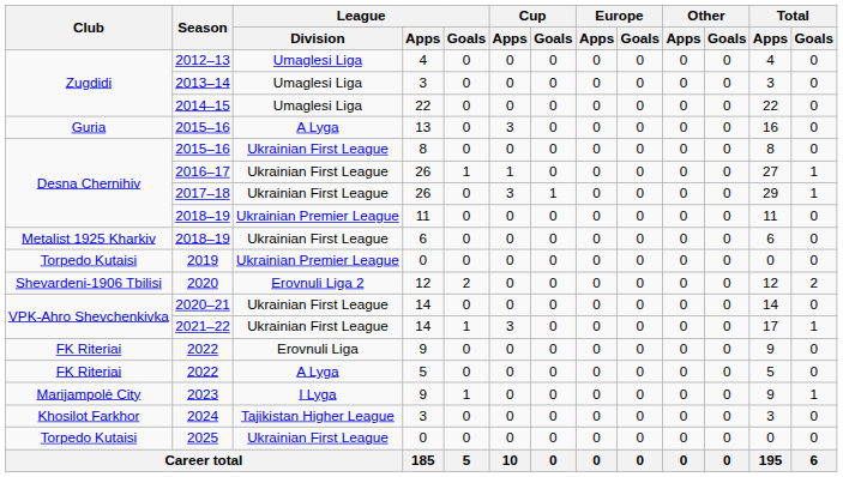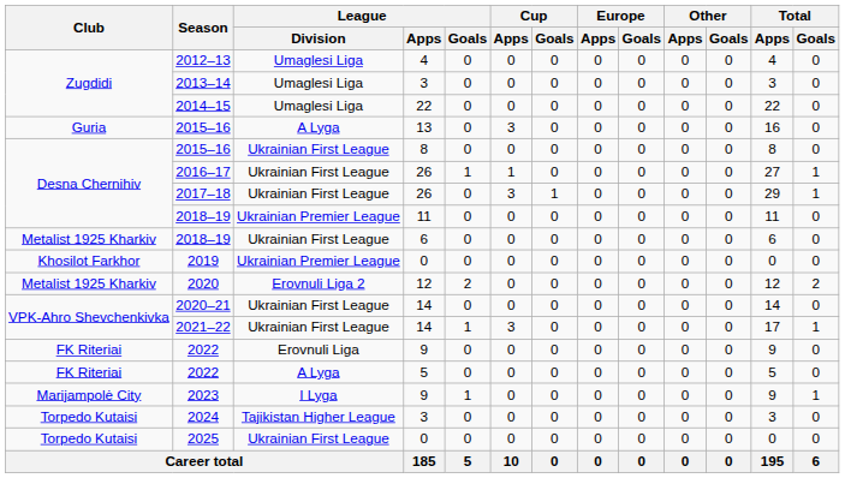2019 | Club: Torpedo Kutaisi -> Khosilot Farkhor
2020 | Club: Shevardeni-1906 Tbilisi -> Metalist 1925 Kharkiv
2024 | Club: Khosilot Farkhor -> Torpedo Kutaisi
